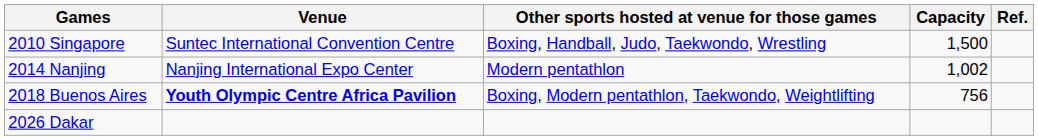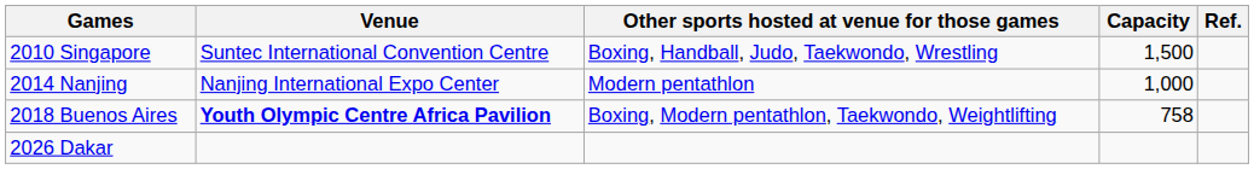2014 Nanjing | Capacity: 1,002 -> 1,000
2018 Buenos Aires | Capacity: 756 -> 758
